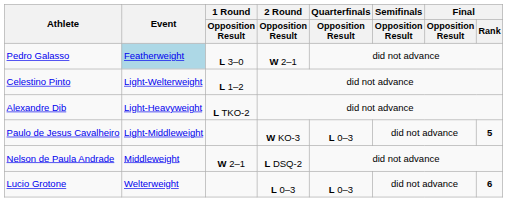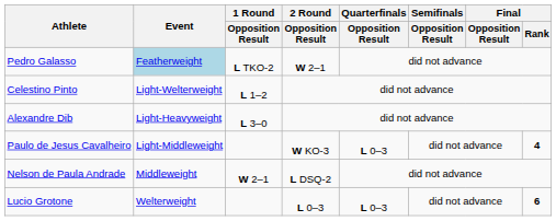Pedro Galasso | 1 Round / Opposition Result: L 3–0 -> L TKO-2
Alexandre Dib | 1 Round / Opposition Result: L TKO-2 -> L 3–0
Paulo de Jesus Cavalheiro | Final / Rank: 5 -> 4
